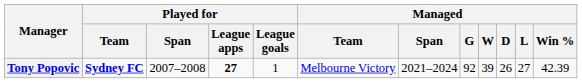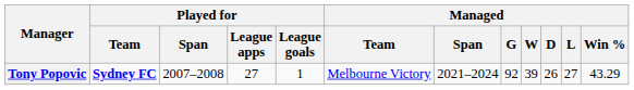Tony Popovic | Played for / League apps: bold -> normal
Tony Popovic | Managed / Win %: 42.39 -> 43.29
